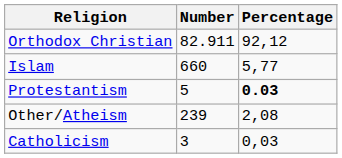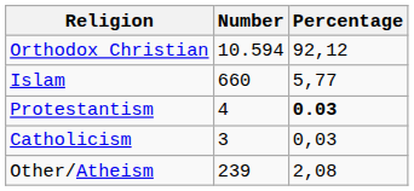Orthodox Christian | Number: 82.911 -> 10.594
Protestantism | Number: 5 -> 4
rows swapped: Catholicism <-> Other/Atheism
